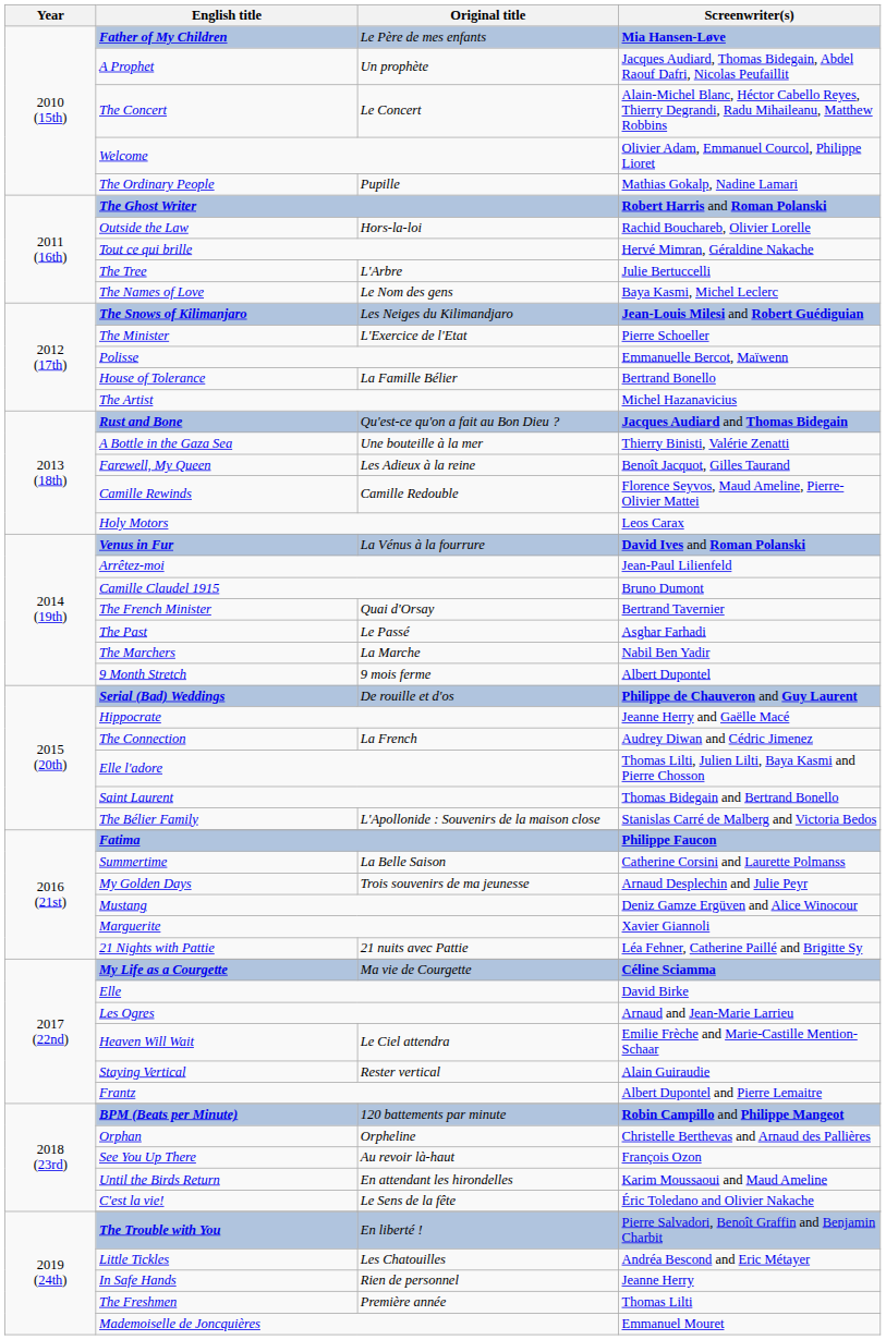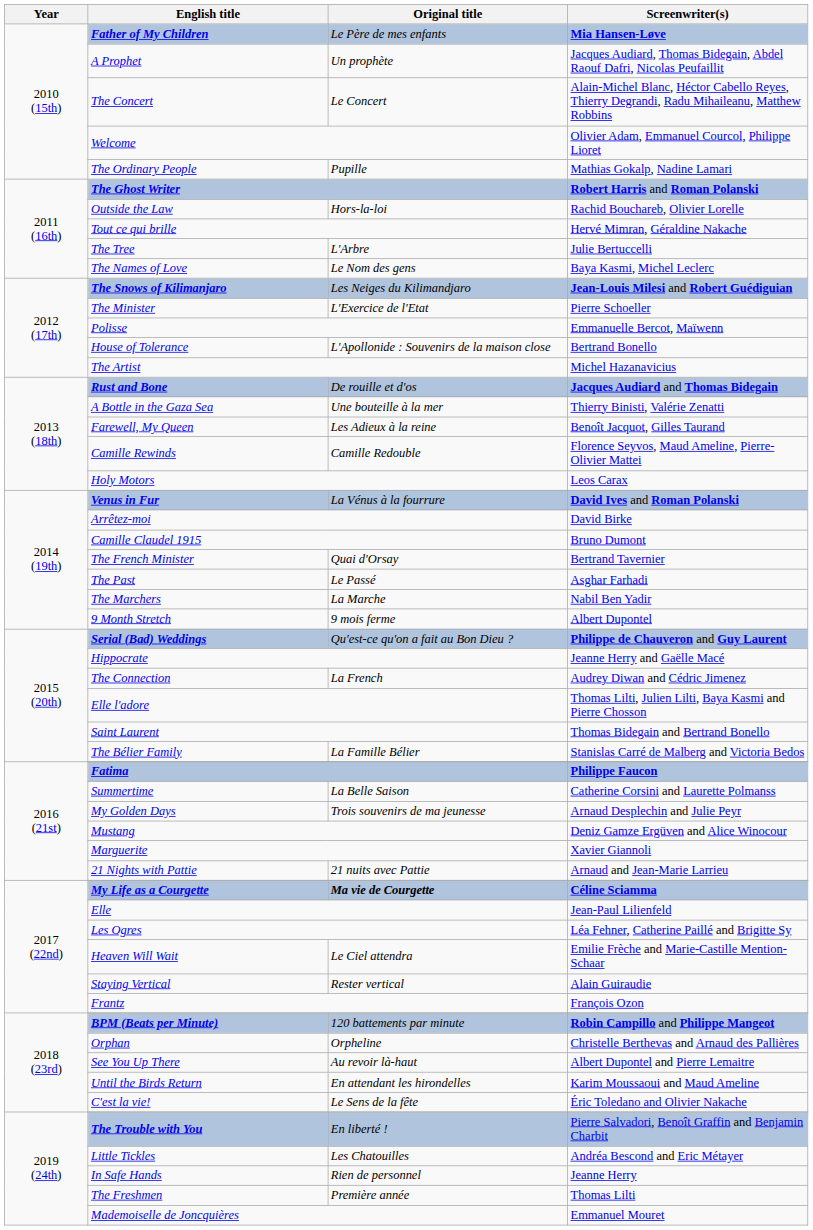House of Tolerance | Original title: La Famille Bélier -> L'Apollonide : Souvenirs de la maison close
Rust and Bone | Original title: Qu'est-ce qu'on a fait au Bon Dieu ? -> De rouille et d'os
Arrêtez-moi | Screenwriter(s): Jean-Paul Lilienfeld -> David Birke
Serial (Bad) Weddings | Original title: De rouille et d'os -> Qu'est-ce qu'on a fait au Bon Dieu ?
The Bélier Family | Original title: L'Apollonide : Souvenirs de la maison close -> La Famille Bélier
21 Nights with Pattie | Screenwriter(s): Léa Fehner, Catherine Paillé and Brigitte Sy -> Arnaud and Jean-Marie Larrieu
My Life as a Courgette | Original title: normal -> bold
Elle | Screenwriter(s): David Birke -> Jean-Paul Lilienfeld
Les Ogres | Screenwriter(s): Arnaud and Jean-Marie Larrieu -> Léa Fehner, Catherine Paillé and Brigitte Sy
Frantz | Screenwriter(s): Albert Dupontel and Pierre Lemaitre -> François Ozon
See You Up There | Screenwriter(s): François Ozon -> Albert Dupontel and Pierre Lemaitre
